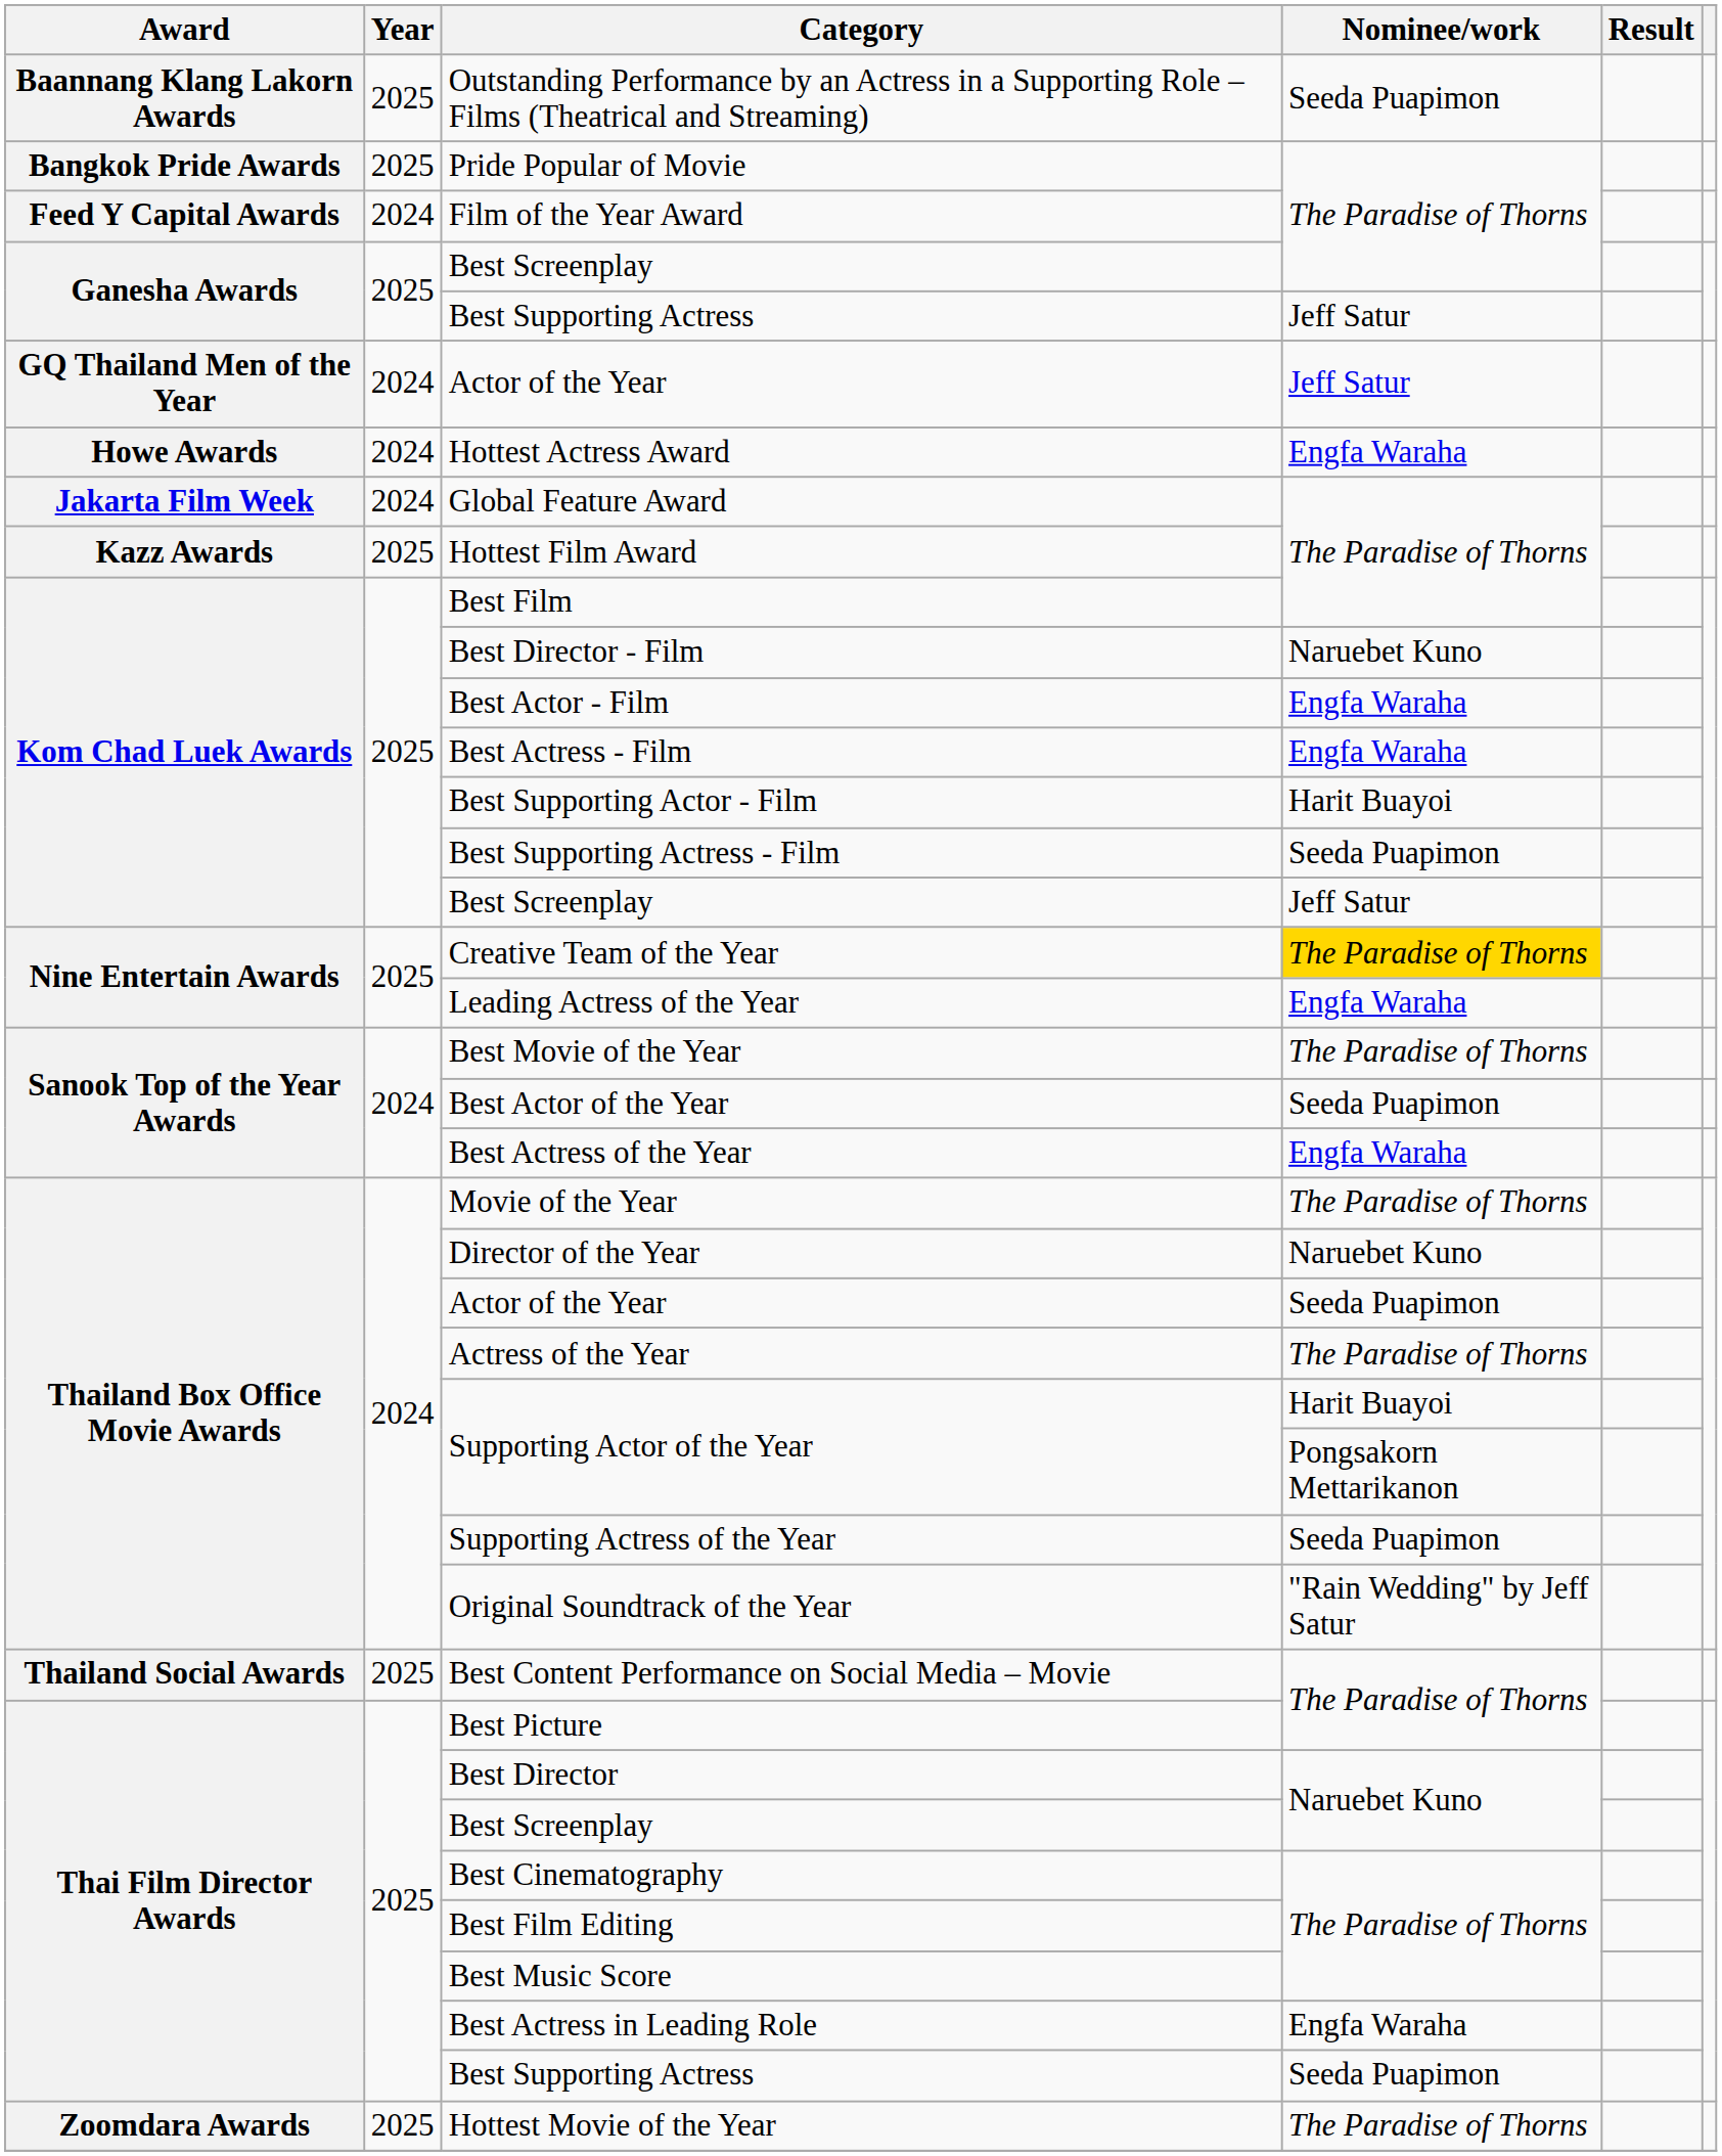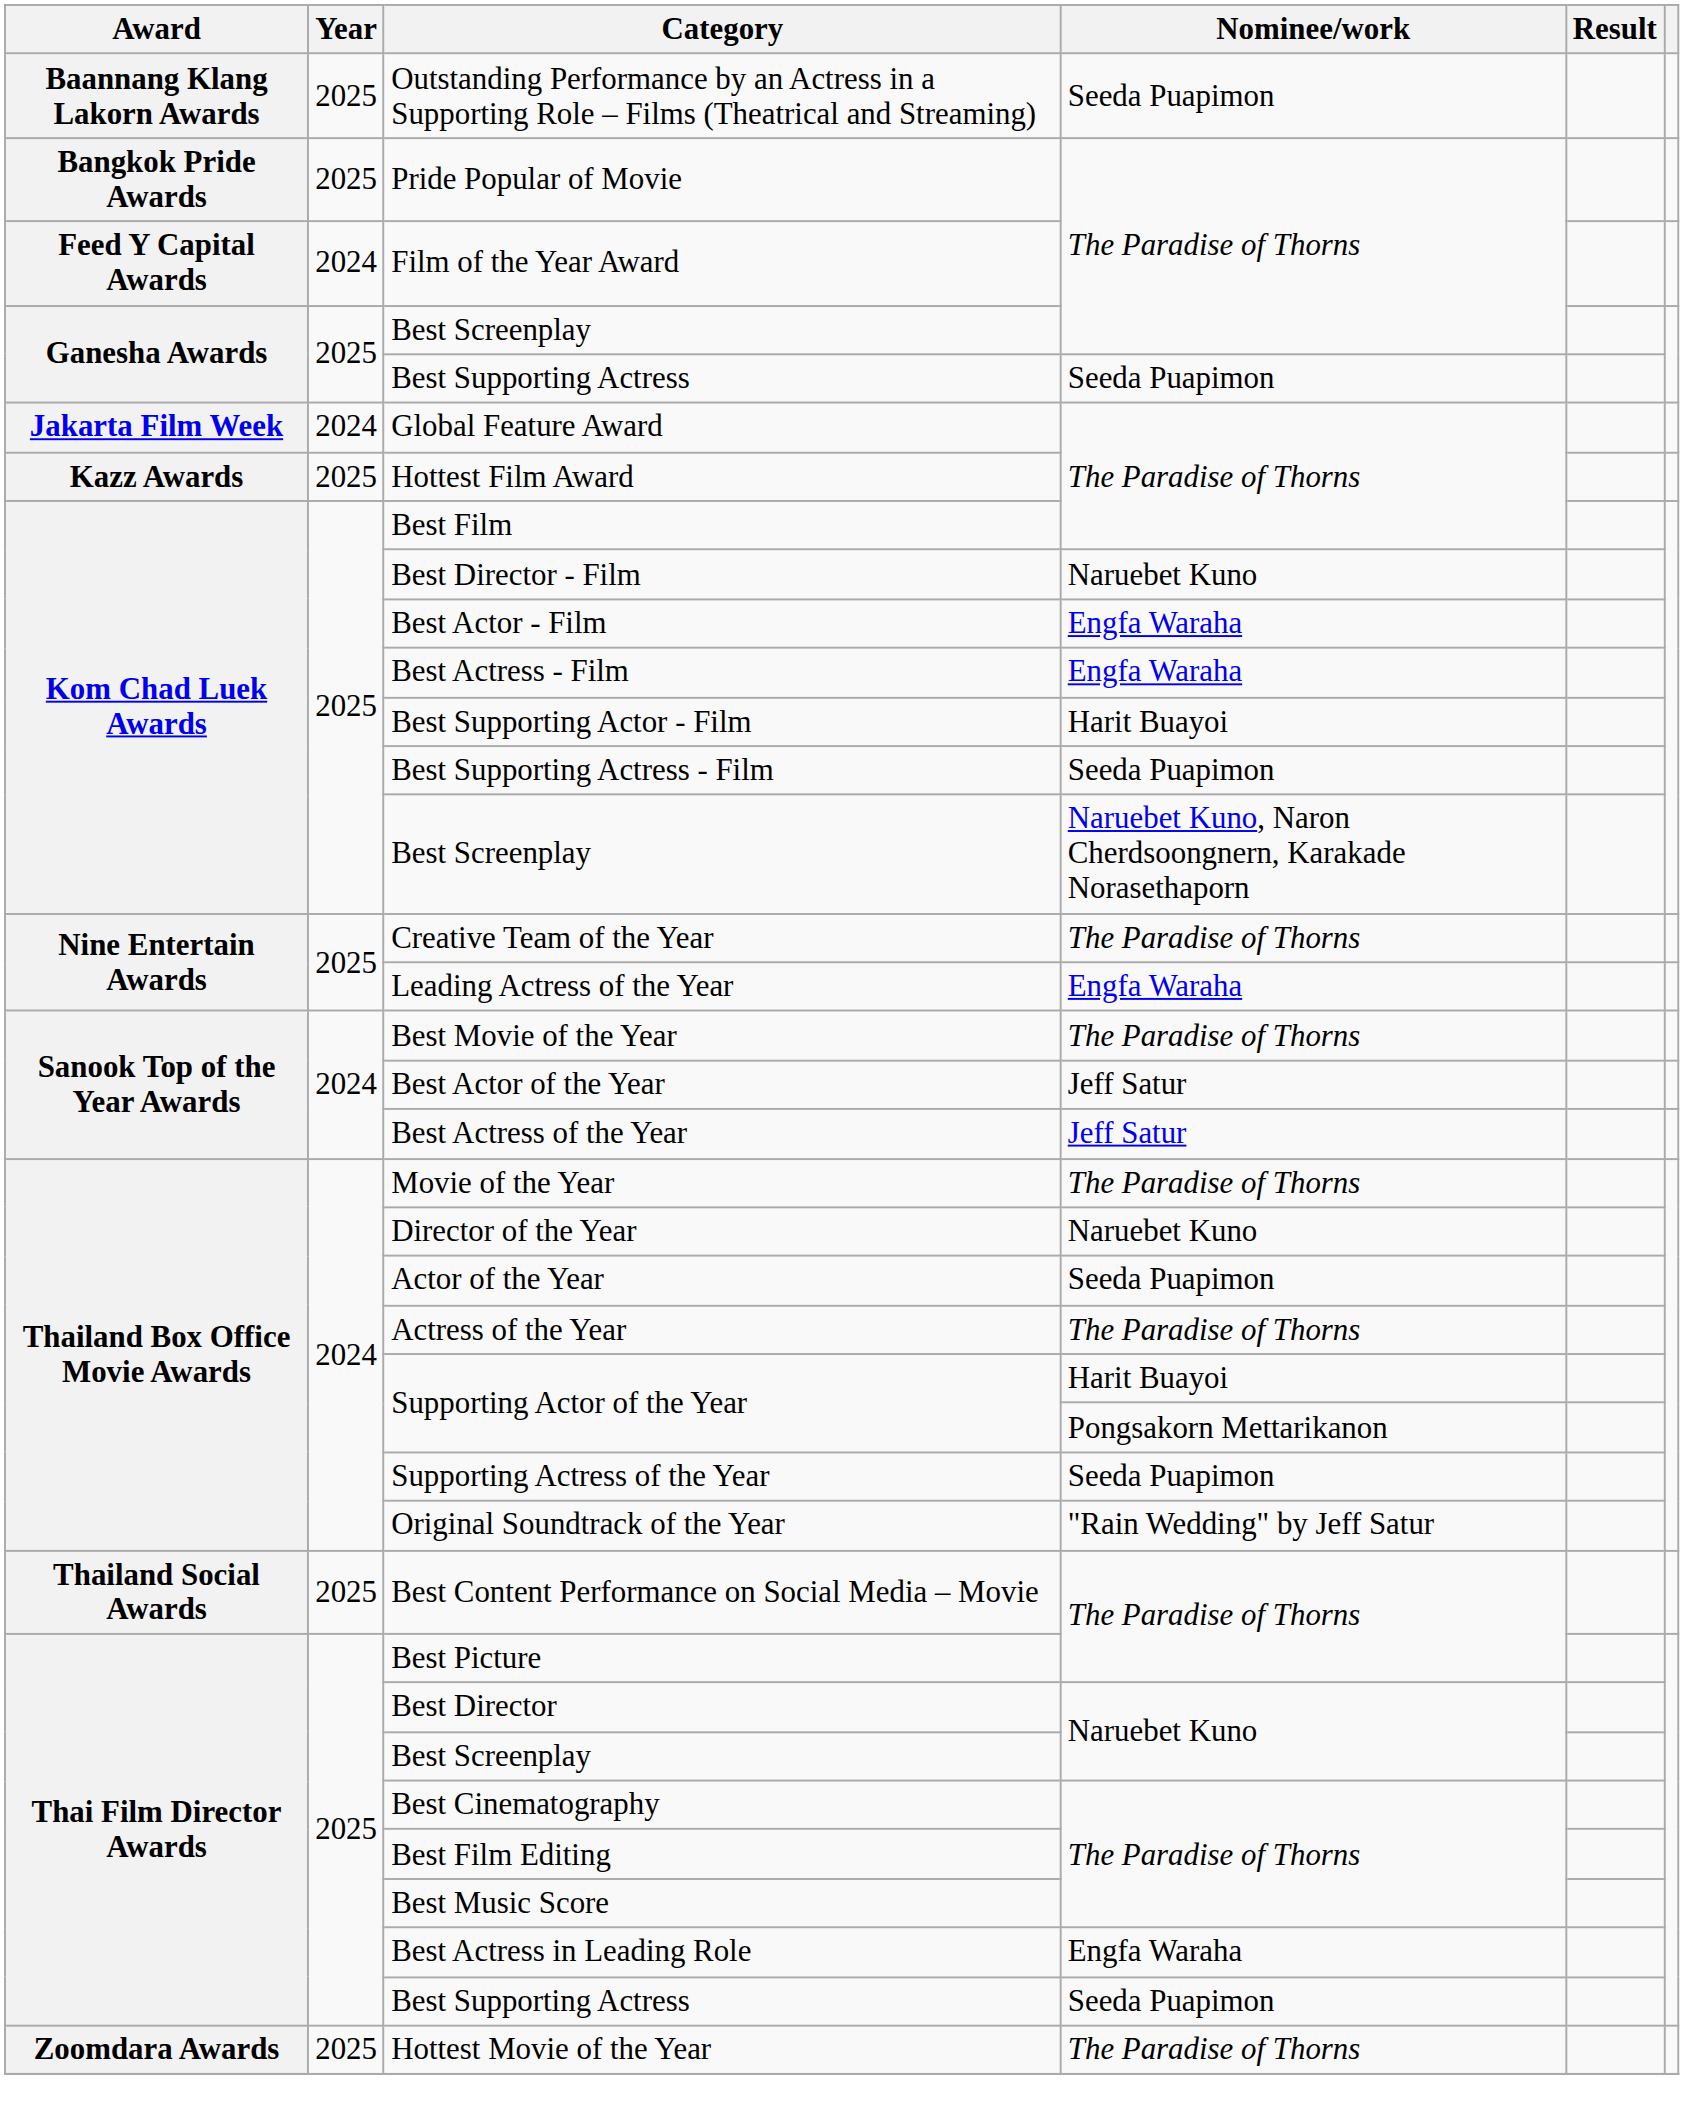Ganesha Awards / Best Supporting Actress | Nominee/work: Jeff Satur -> Seeda Puapimon
- row: GQ Thailand Men of the Year | 2024 | Actor of the Year | Jeff Satur
- row: Howe Awards | 2024 | Hottest Actress Award | Engfa Waraha
Kom Chad Luek Awards / Best Screenplay | Nominee/work: Jeff Satur -> Naruebet Kuno, Naron Cherdsoongnern, Karakade Norasethaporn
Creative Team of the Year | Nominee/work: gold background -> no background
Best Actor of the Year | Nominee/work: Seeda Puapimon -> Jeff Satur
Best Actress of the Year | Nominee/work: Engfa Waraha -> Jeff Satur
